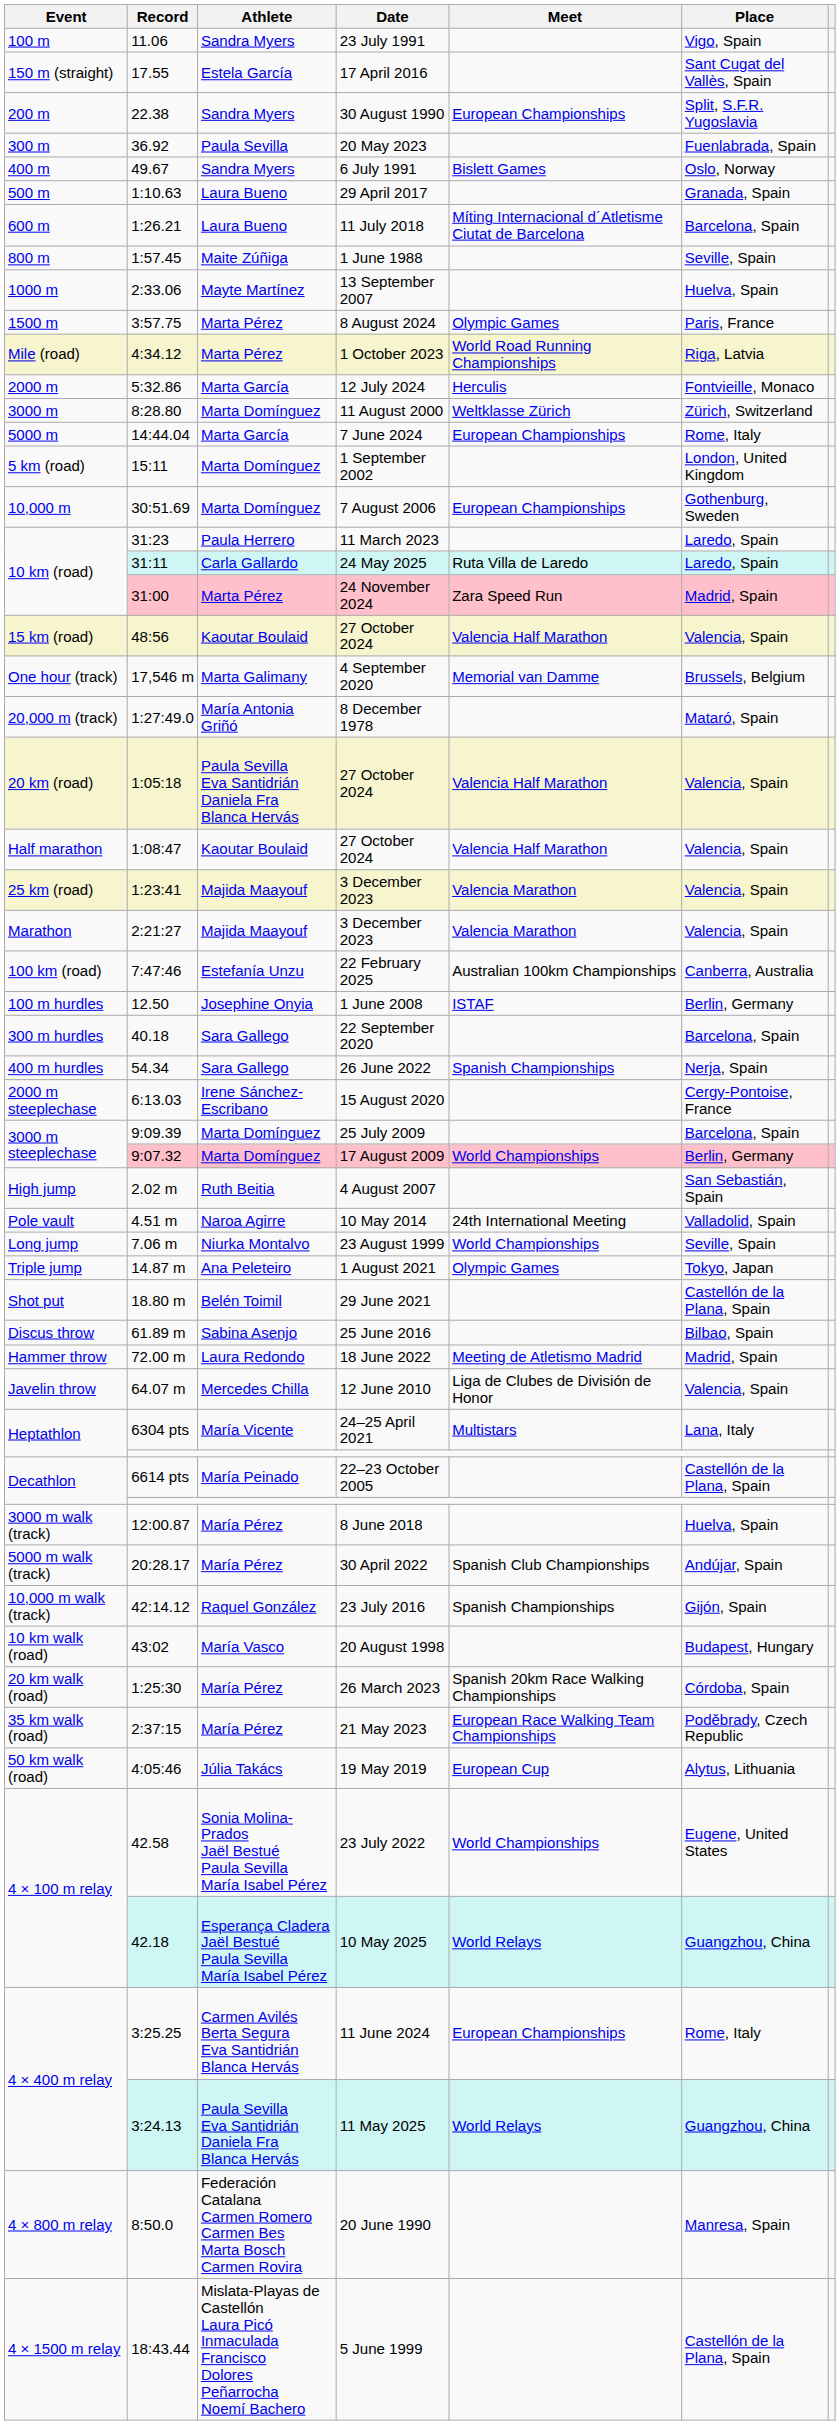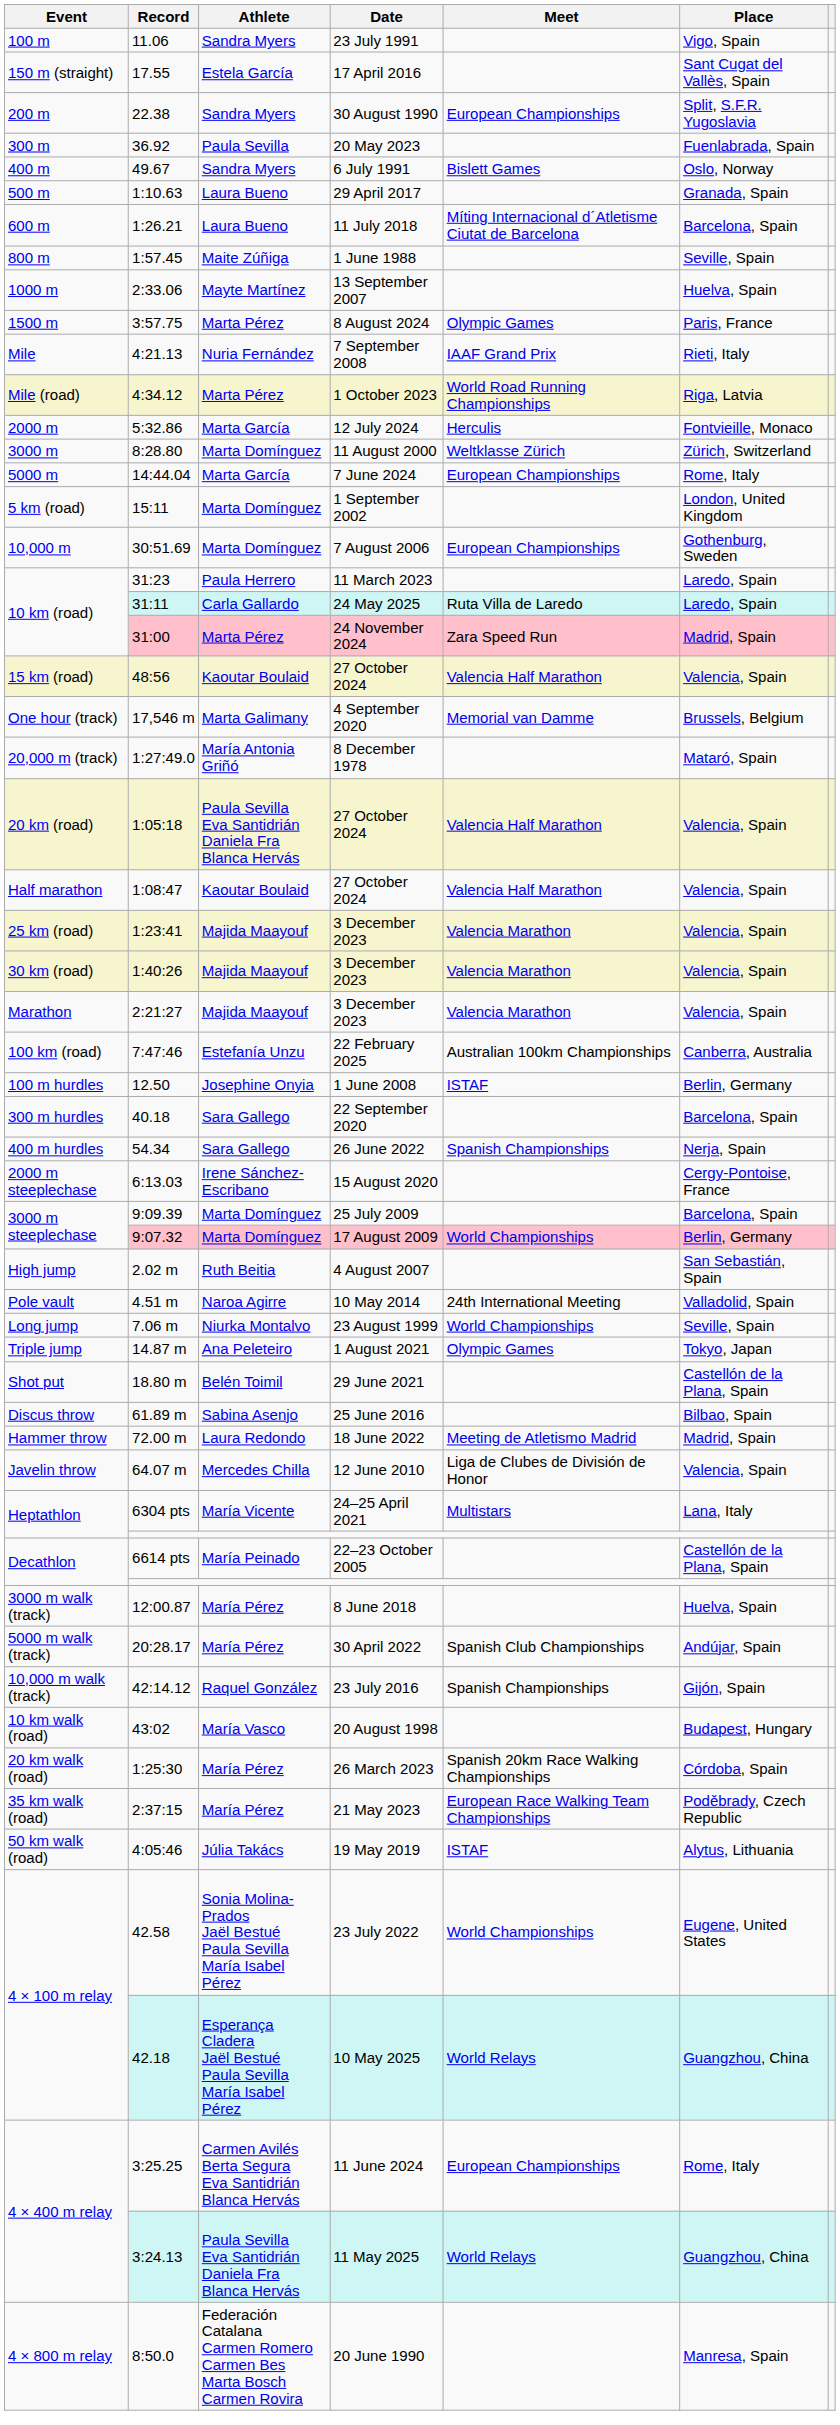+ row: Mile | 4:21.13 | Nuria Fernández | 7 September 2008 | IAAF Grand Prix | Rieti, Italy
+ row: 30 km (road) | 1:40:26 | Majida Maayouf | 3 December 2023 | Valencia Marathon | Valencia, Spain
19 May 2019 | Meet: European Cup -> ISTAF
- row: 4 × 1500 m relay | 18:43.44 | Mislata-Playas de Castellón Laura Picó Inmaculada Francisco Dolores Peñarrocha Noemí Bachero | 5 June 1999 | Castellón de la Plana, Spain
